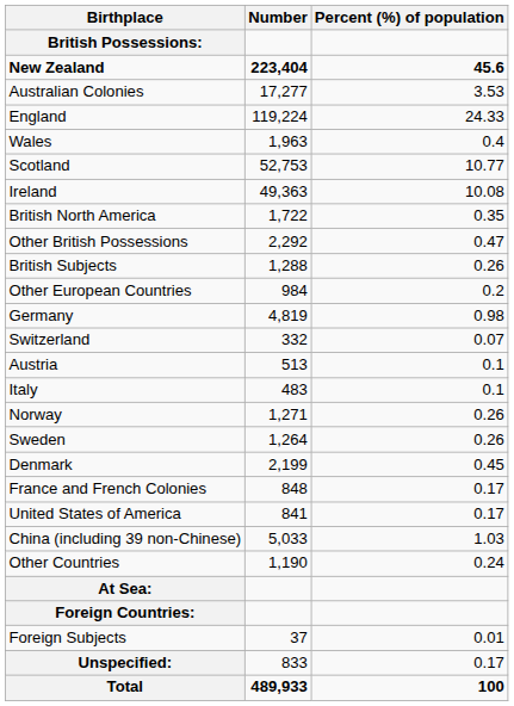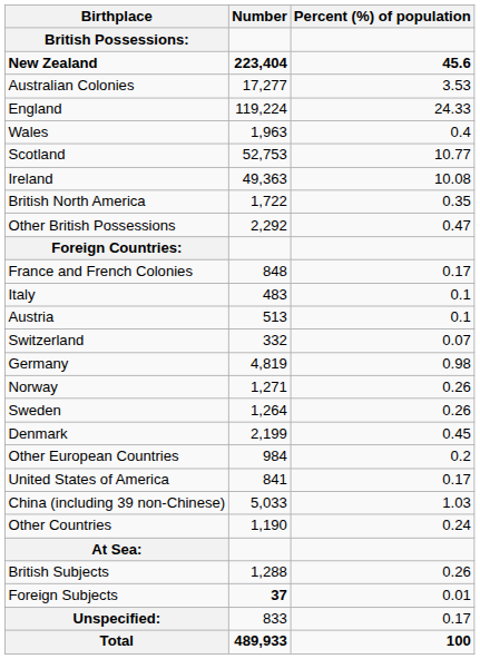rows swapped: Foreign Countries: <-> British Subjects
rows swapped: France and French Colonies <-> Other European Countries
rows swapped: Germany <-> Italy
rows swapped: Austria <-> Switzerland
Foreign Subjects | Number: normal -> bold
